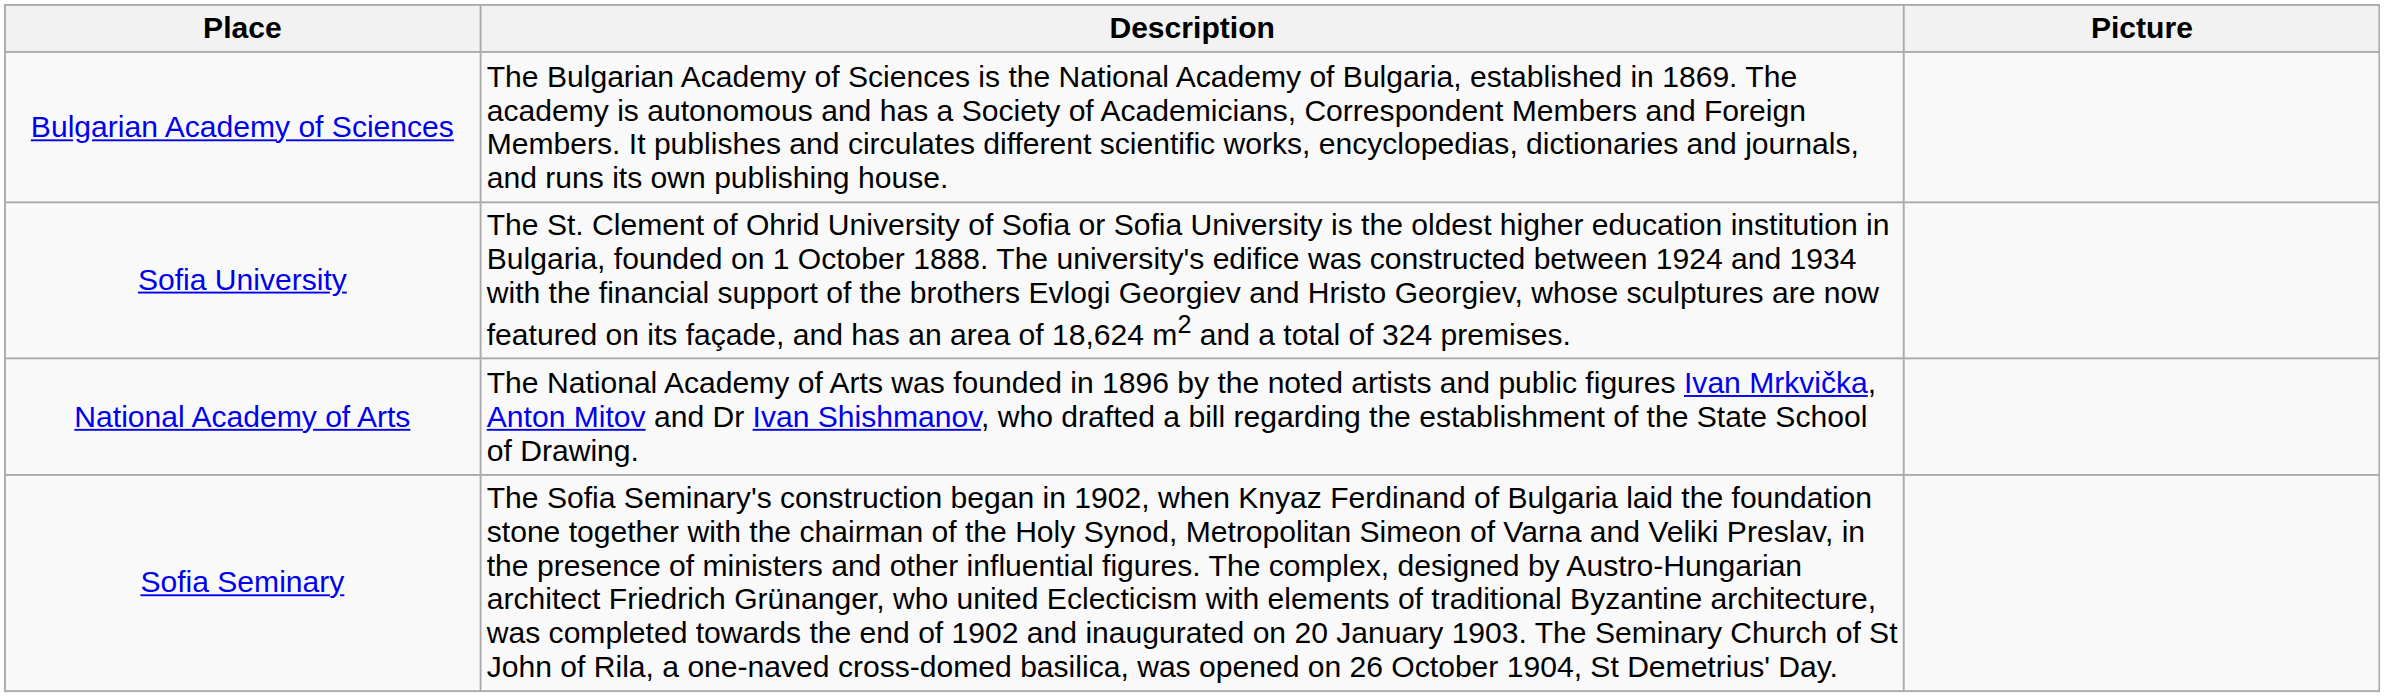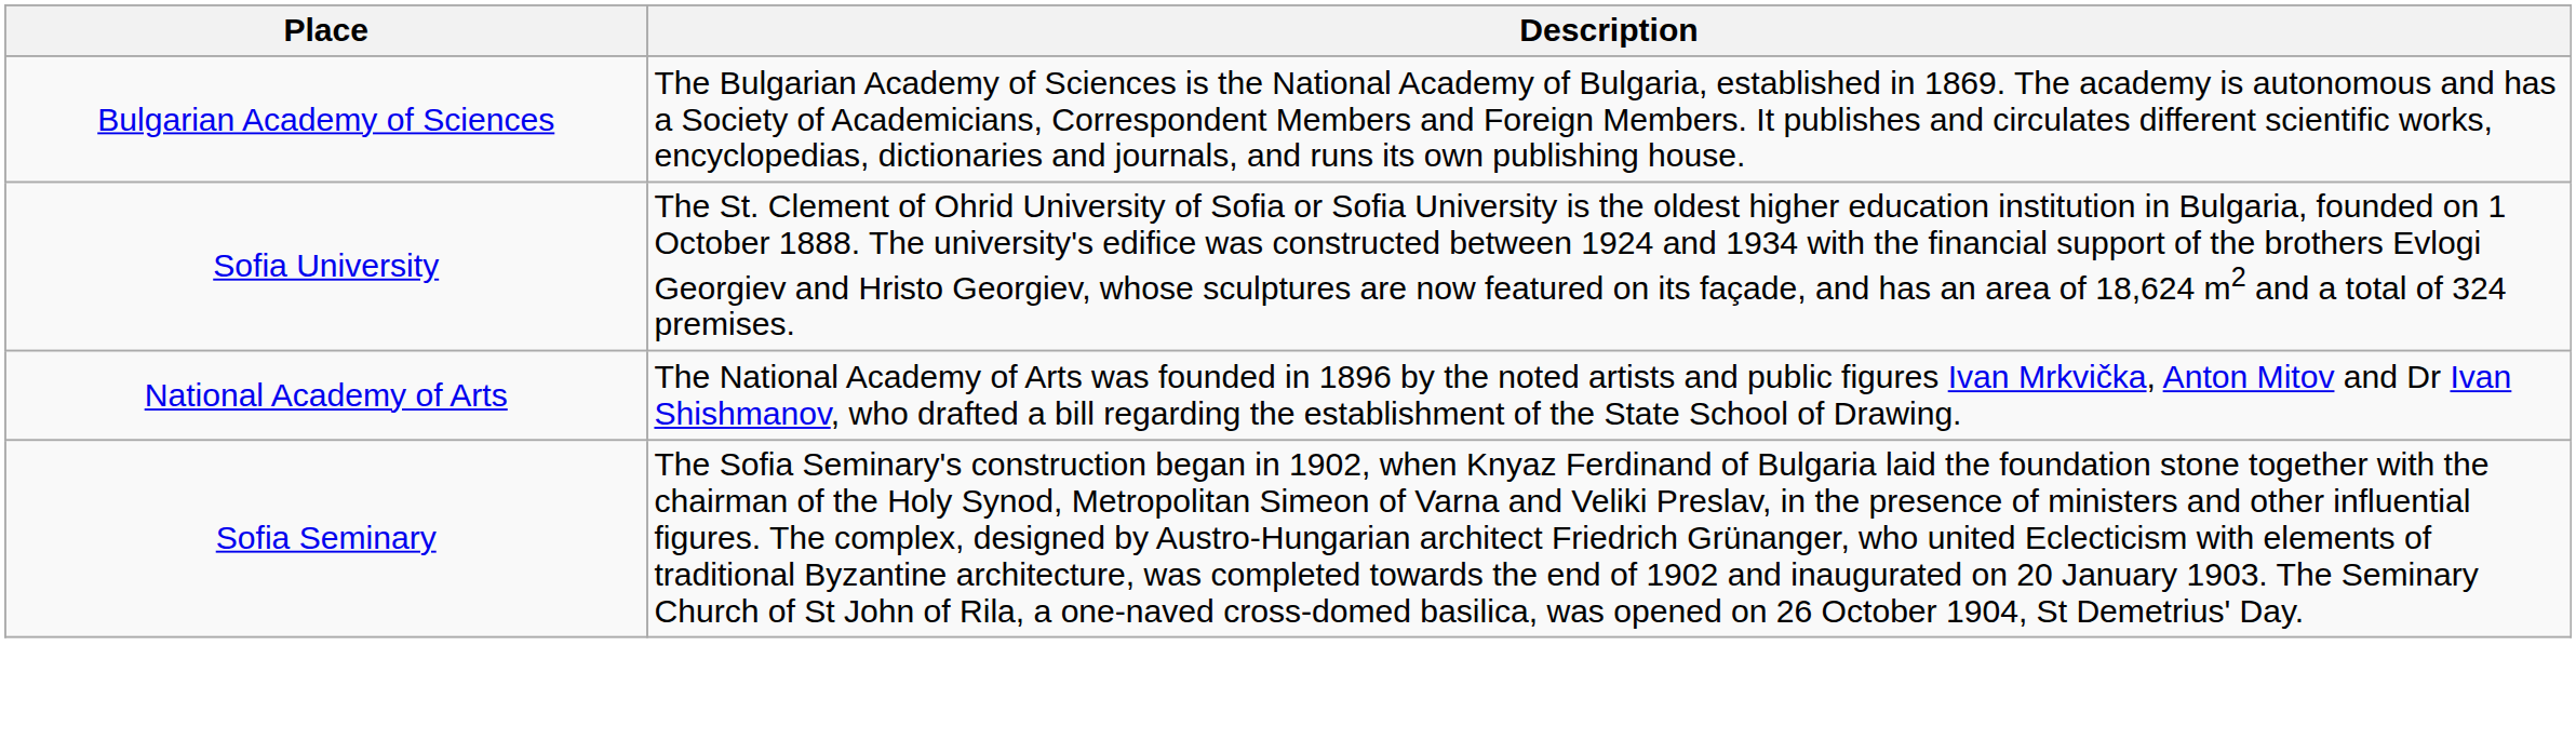- column: Picture
